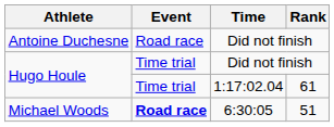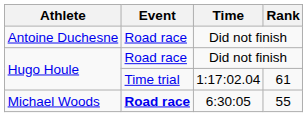Hugo Houle / Did not finish | Event: Time trial -> Road race
Michael Woods | Rank: 51 -> 55
